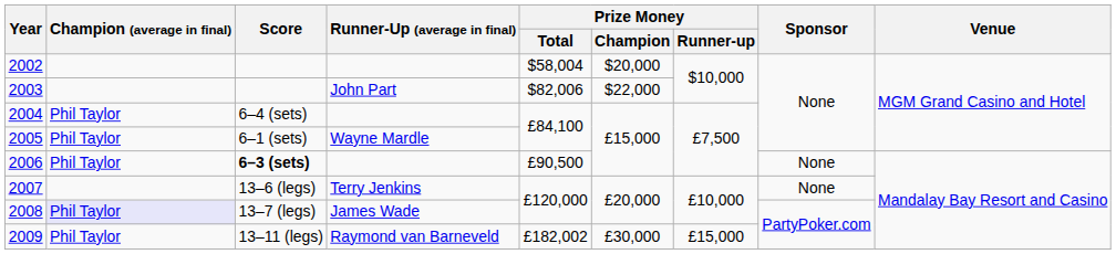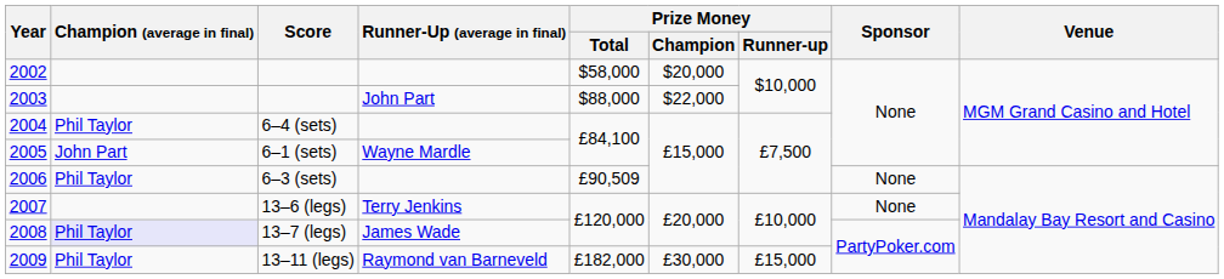2002 | Prize Money / Total: $58,004 -> $58,000
2003 | Prize Money / Total: $82,006 -> $88,000
2005 | Champion (average in final): Phil Taylor -> John Part
2006 | Score: bold -> normal
2006 | Prize Money / Total: £90,500 -> £90,509
2009 | Prize Money / Total: £182,002 -> £182,000
